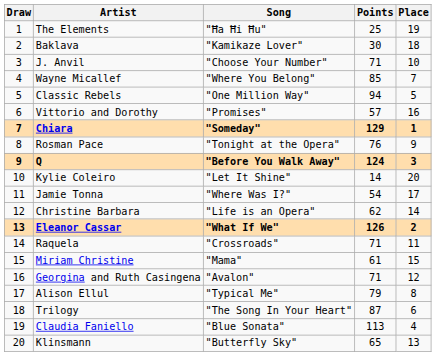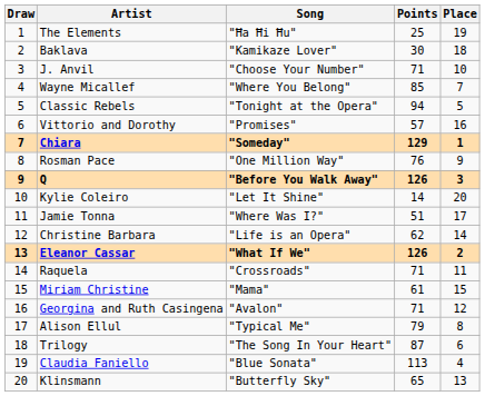Classic Rebels | Song: "One Million Way" -> "Tonight at the Opera"
Rosman Pace | Song: "Tonight at the Opera" -> "One Million Way"
Q | Points: 124 -> 126
Jamie Tonna | Points: 54 -> 51
